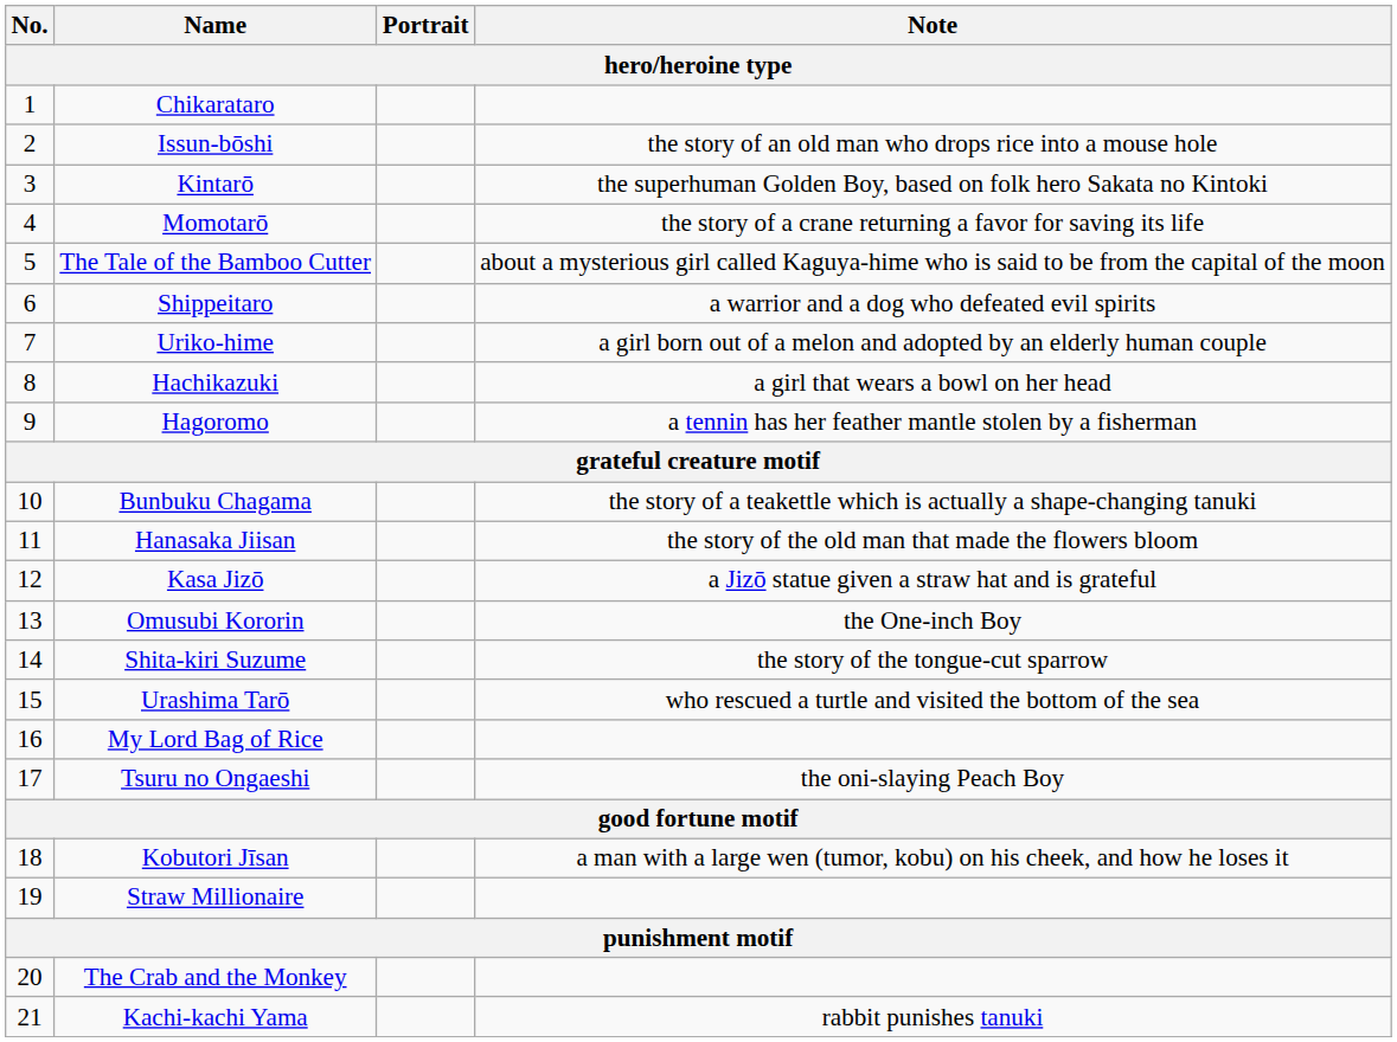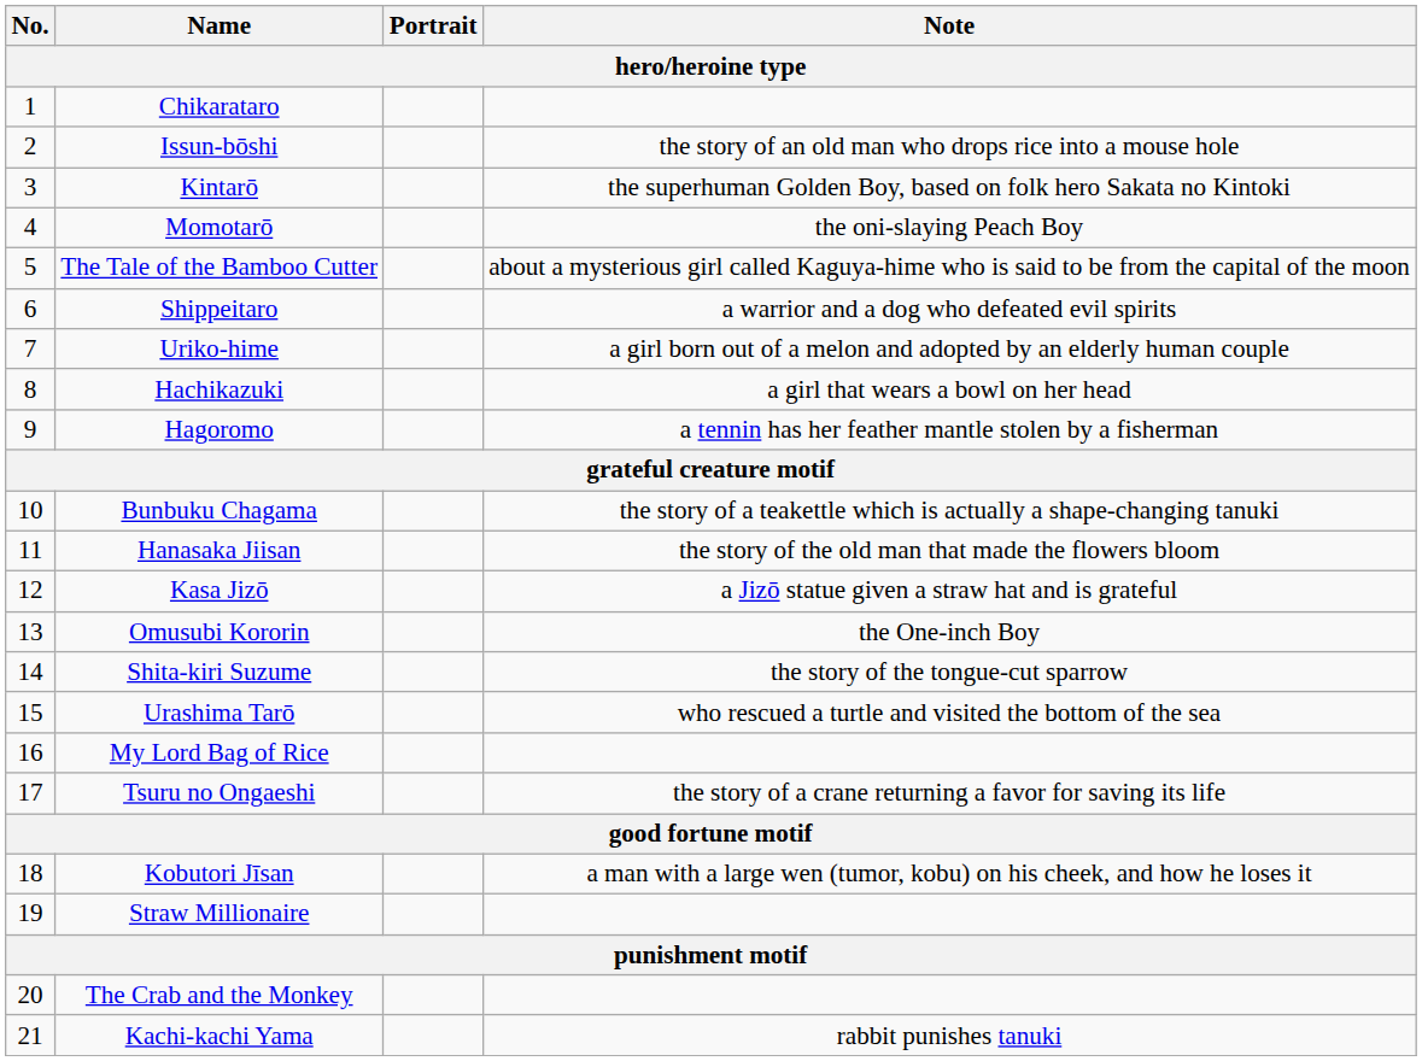Momotarō | Note: the story of a crane returning a favor for saving its life -> the oni-slaying Peach Boy
Tsuru no Ongaeshi | Note: the oni-slaying Peach Boy -> the story of a crane returning a favor for saving its life
